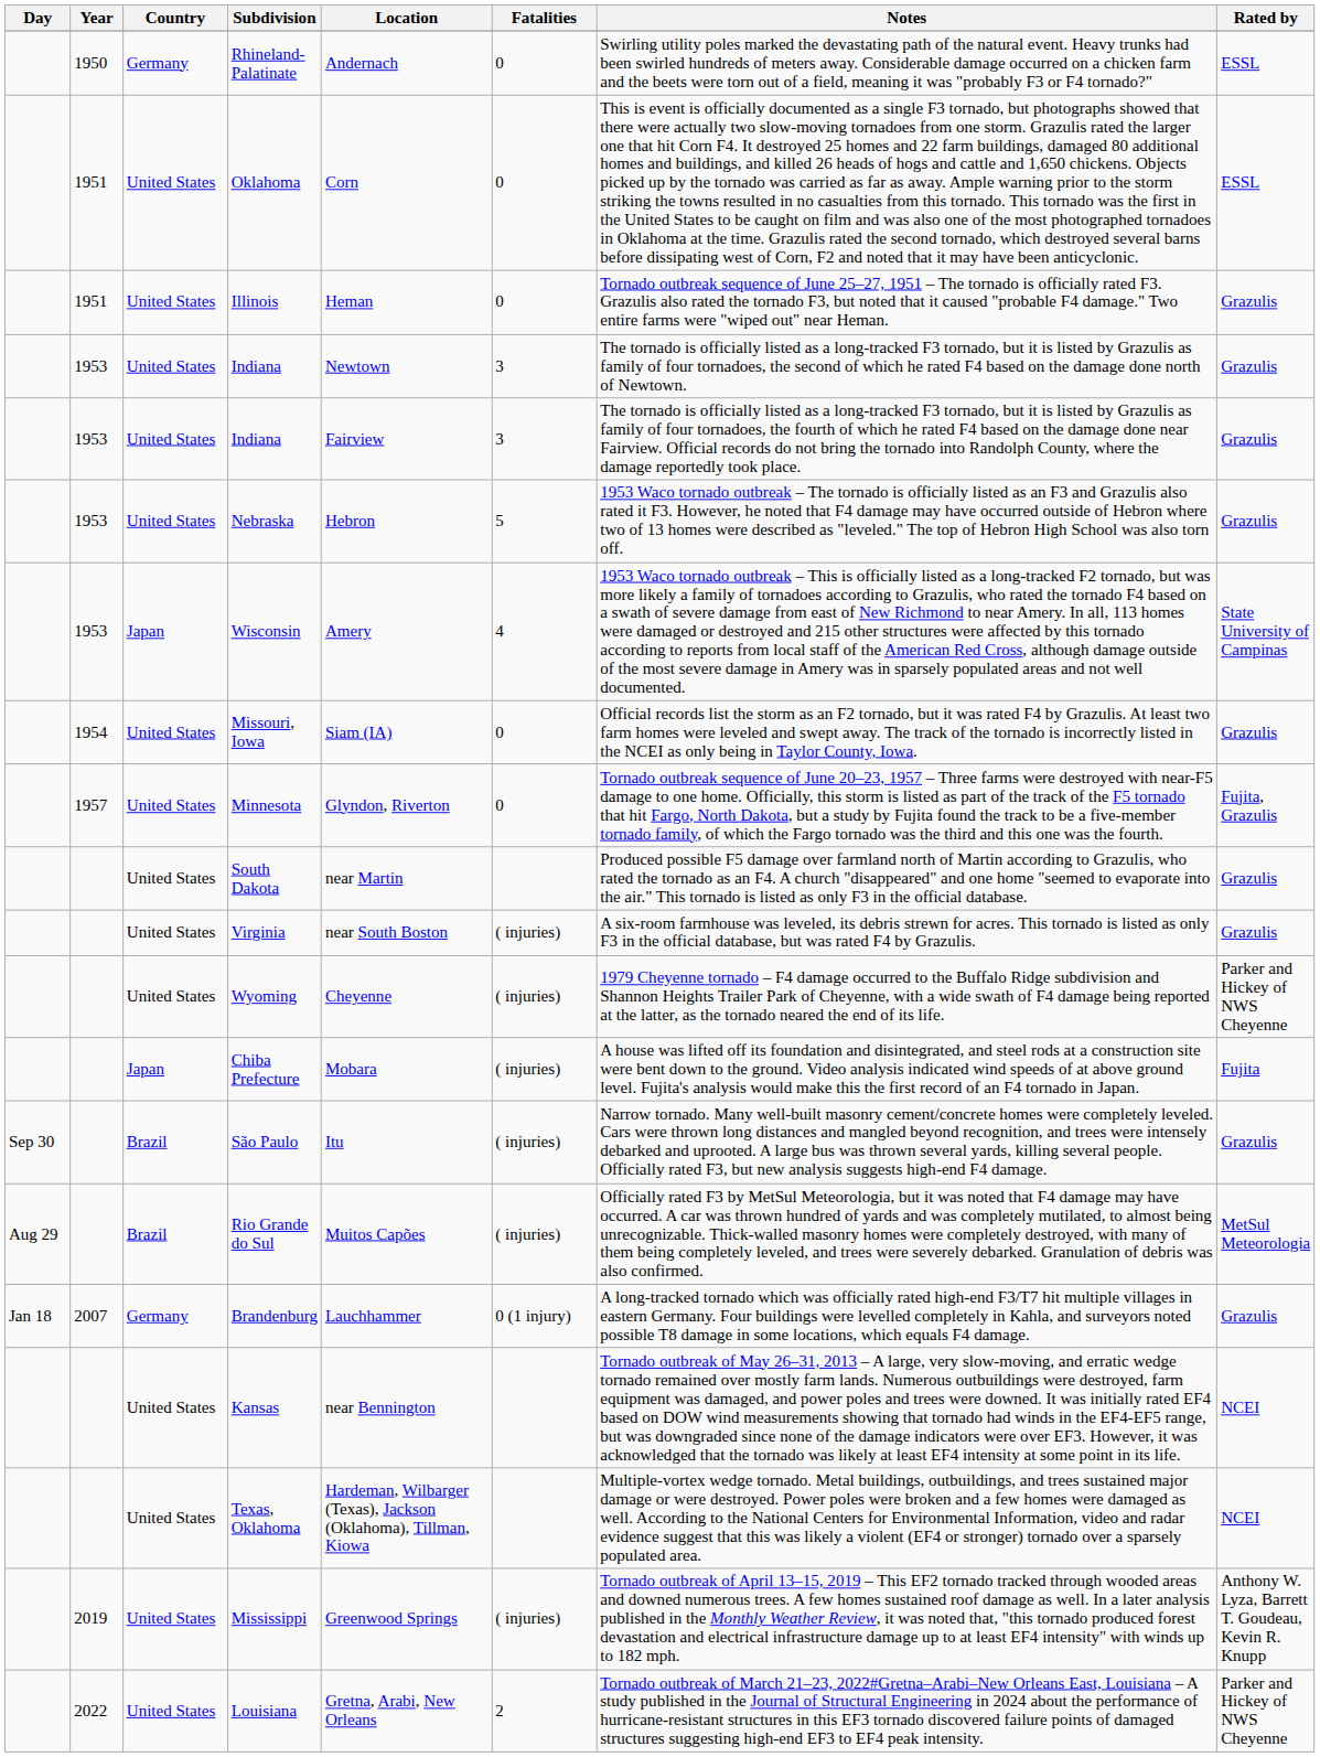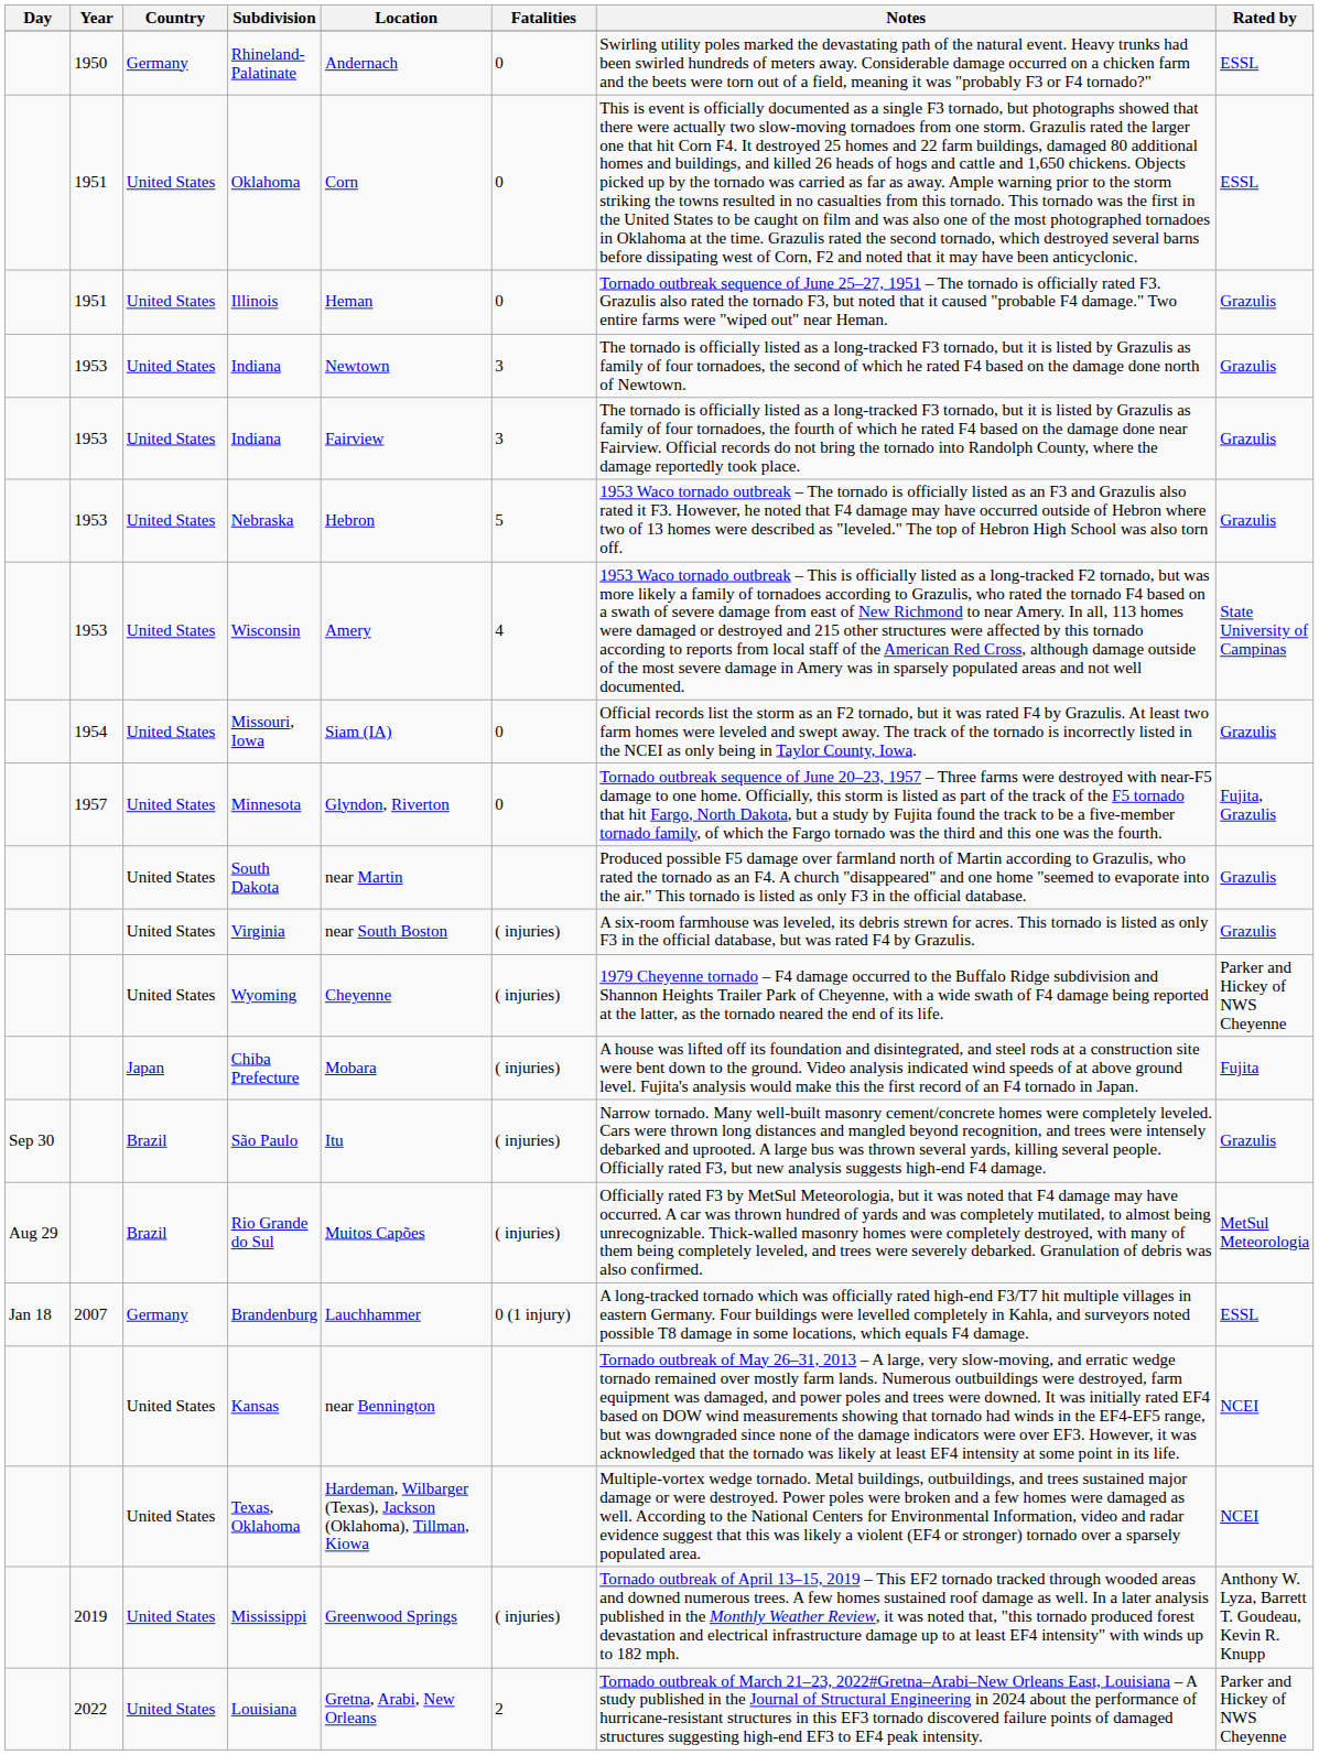Wisconsin | Country: Japan -> United States
Brandenburg | Rated by: Grazulis -> ESSL
